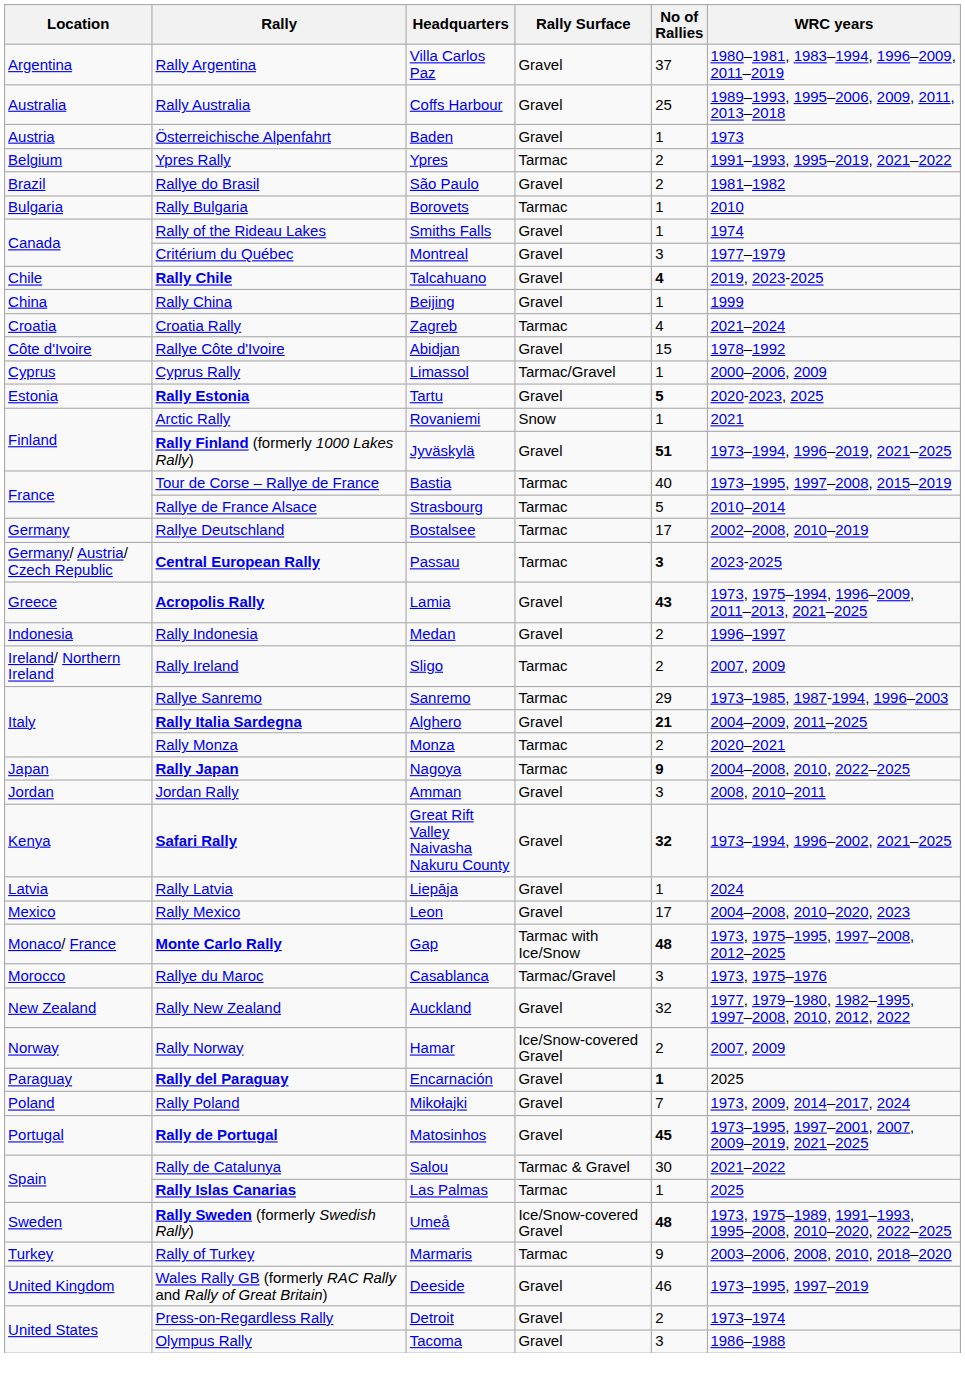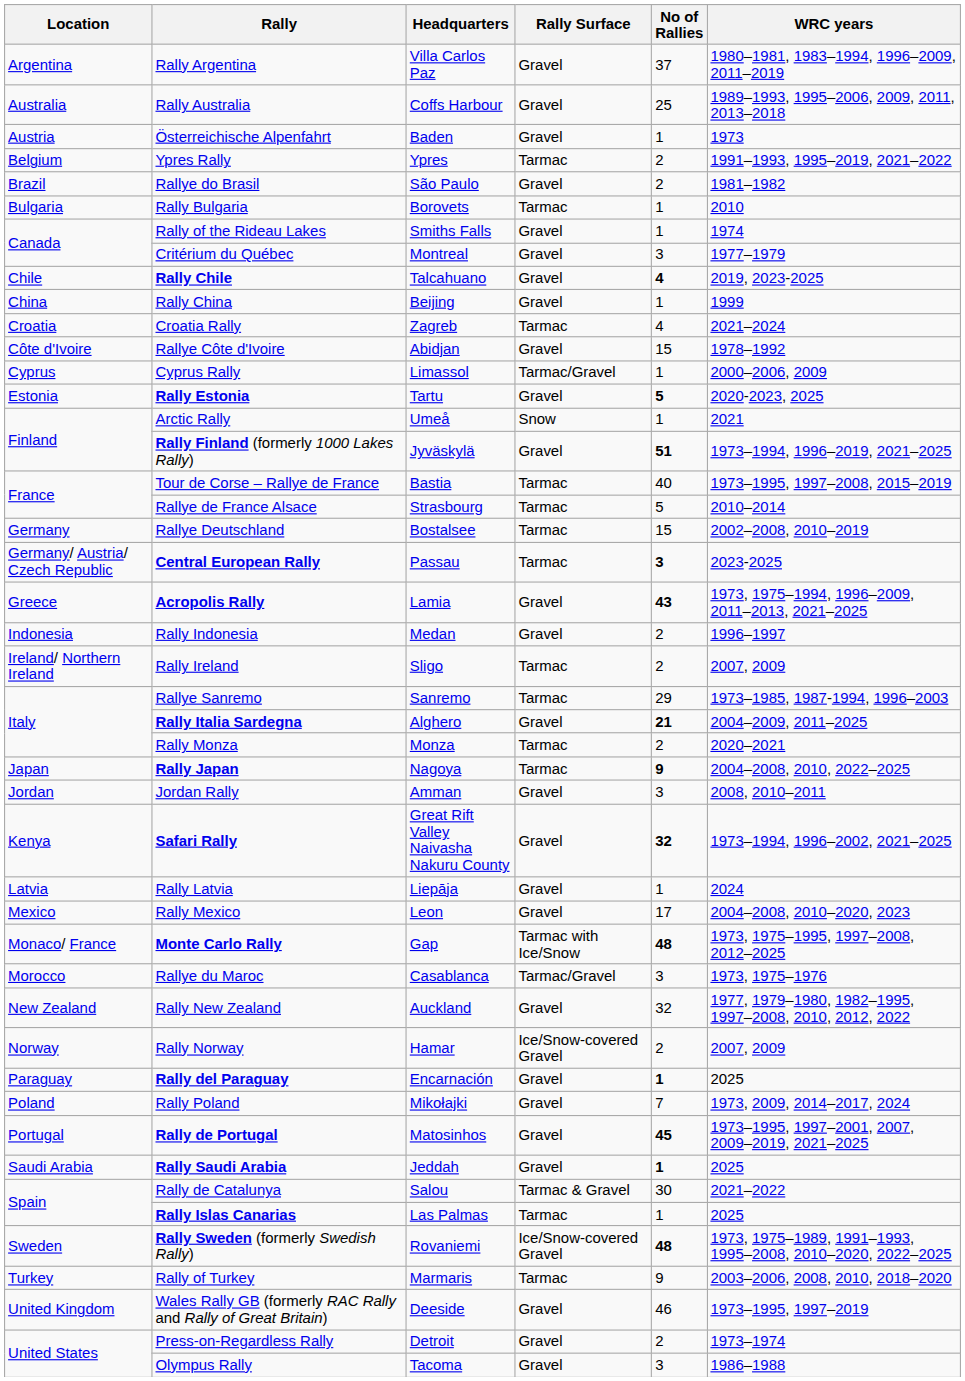Arctic Rally | Headquarters: Rovaniemi -> Umeå
Rallye Deutschland | No of Rallies: 17 -> 15
+ row: Saudi Arabia | Rally Saudi Arabia | Jeddah | Gravel | 1 | 2025
Rally Sweden (formerly Swedish Rally) | Headquarters: Umeå -> Rovaniemi
